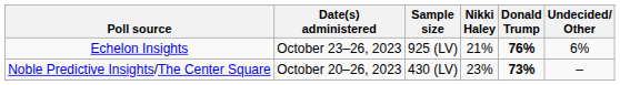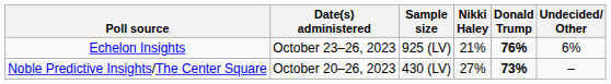Noble Predictive Insights/The Center Square | Nikki Haley: 23% -> 27%
